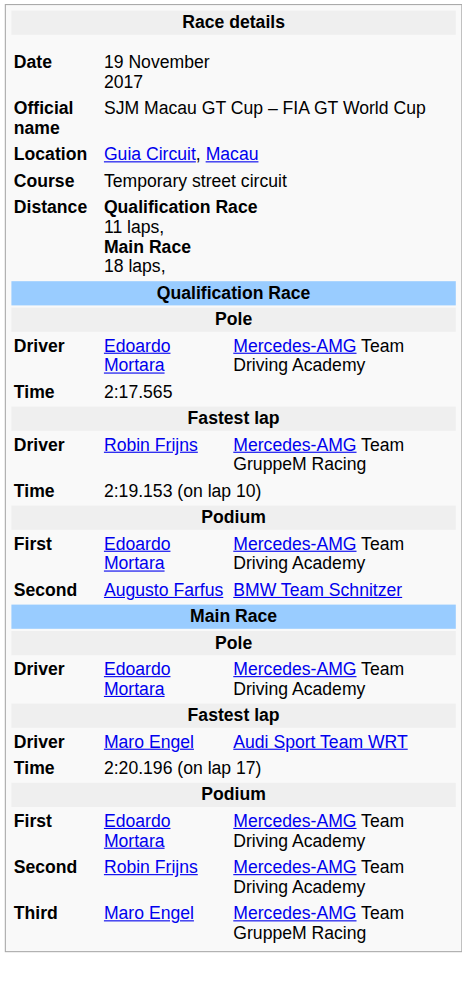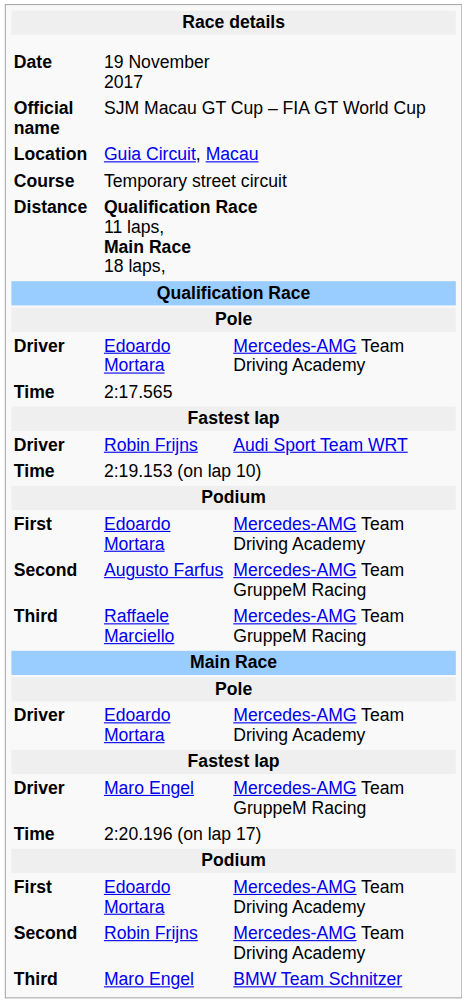Driver / Robin Frijns | column 3: Mercedes-AMG Team GruppeM Racing -> Audi Sport Team WRT
Augusto Farfus | column 3: BMW Team Schnitzer -> Mercedes-AMG Team GruppeM Racing
+ row: Third | Raffaele Marciello | Mercedes-AMG Team GruppeM Racing
Driver / Maro Engel | column 3: Audi Sport Team WRT -> Mercedes-AMG Team GruppeM Racing
Third / Maro Engel | column 3: Mercedes-AMG Team GruppeM Racing -> BMW Team Schnitzer
